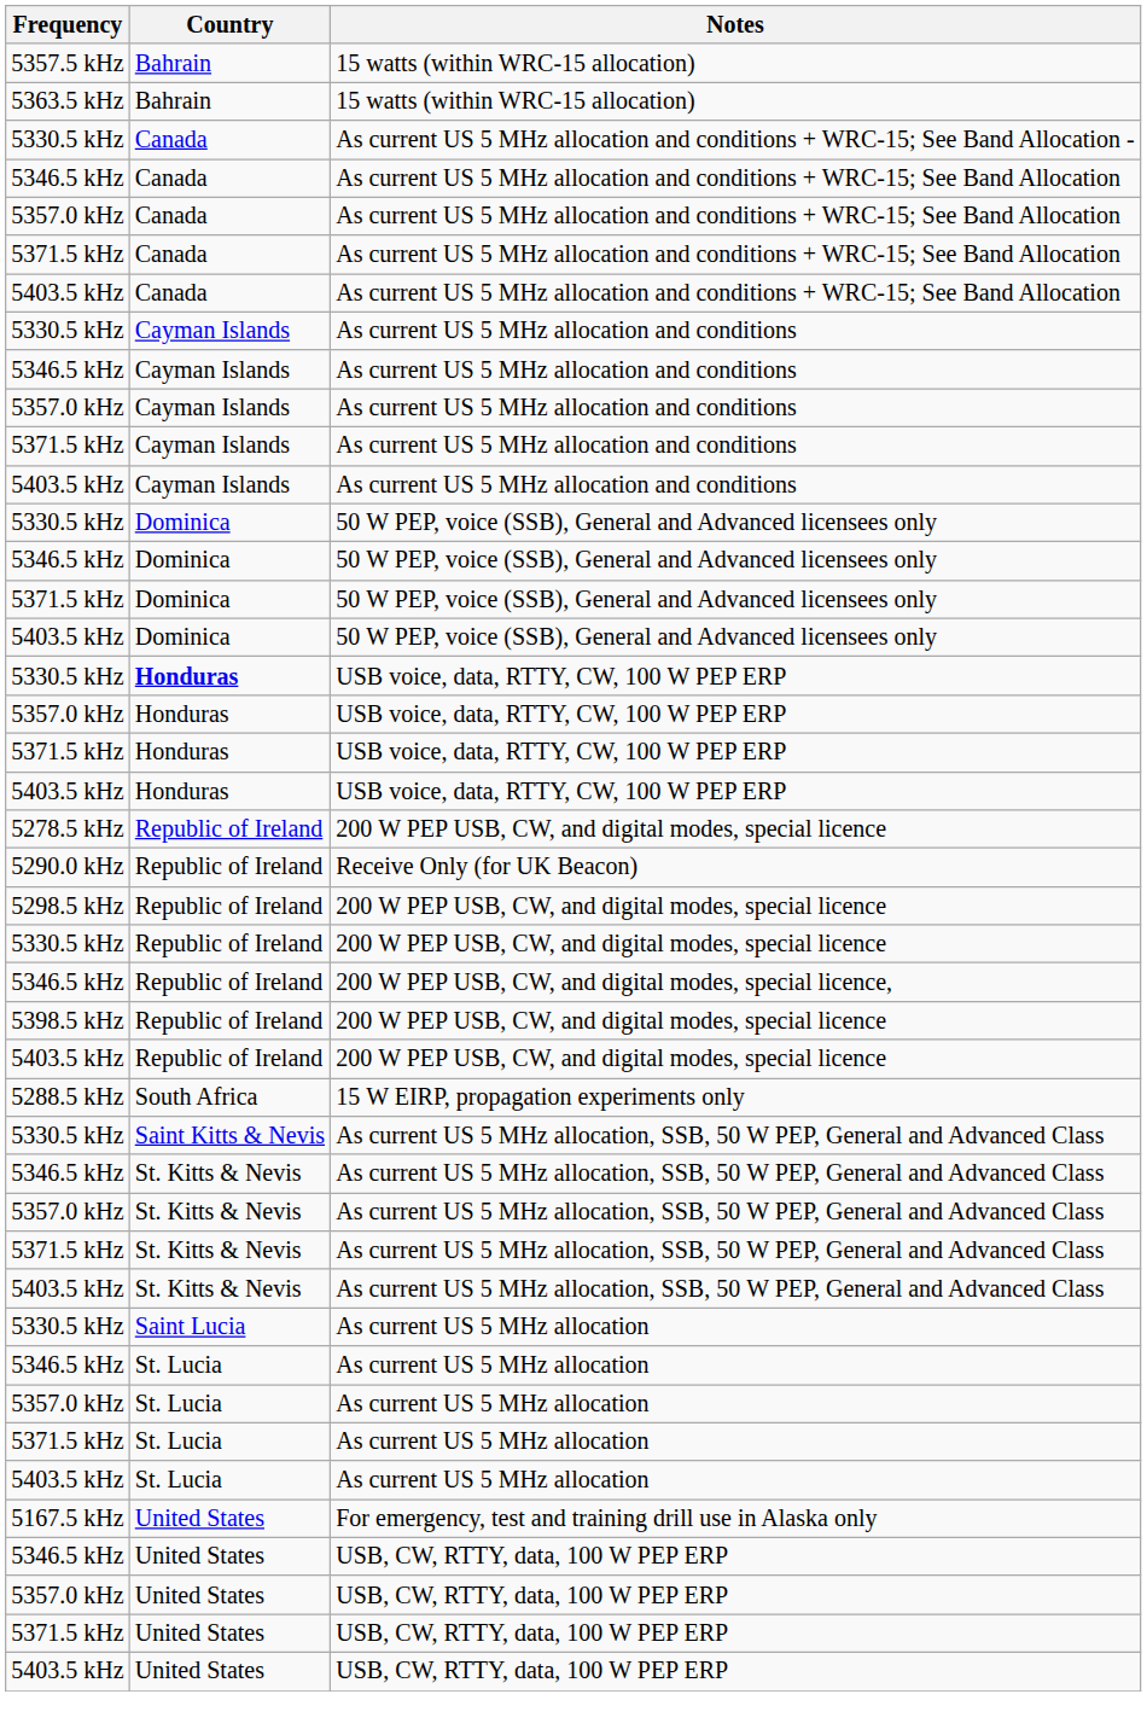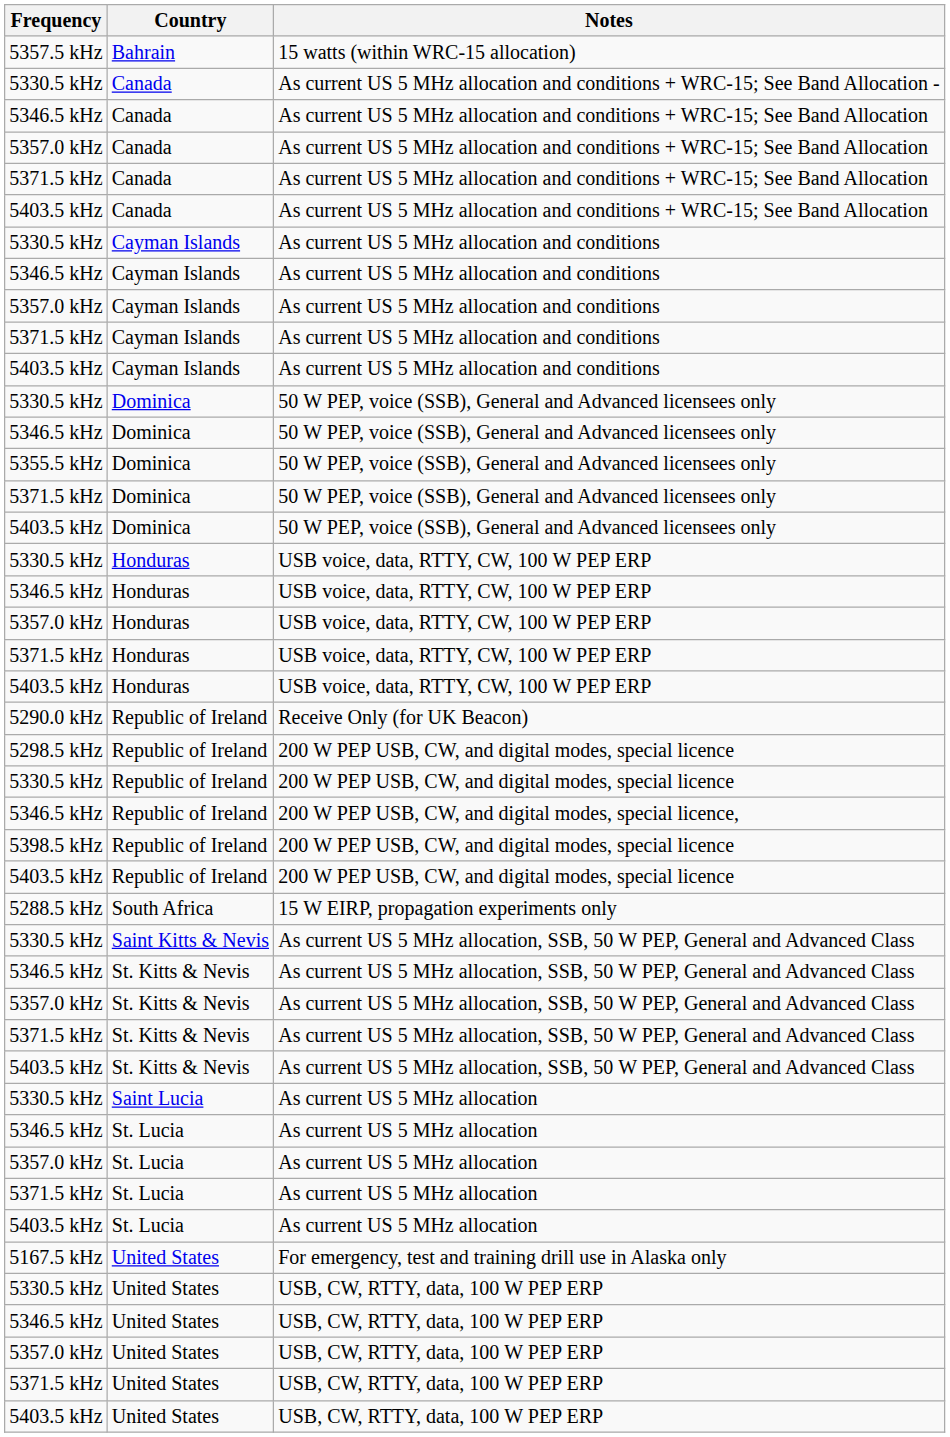- row: 5363.5 kHz | Bahrain | 15 watts (within WRC-15 allocation)
+ row: 5355.5 kHz | Dominica | 50 W PEP, voice (SSB), General and Advanced licensees only
5330.5 kHz / USB voice, data, RTTY, CW, 100 W PEP ERP | Country: bold -> normal
+ row: 5346.5 kHz | Honduras | USB voice, data, RTTY, CW, 100 W PEP ERP
- row: 5278.5 kHz | Republic of Ireland | 200 W PEP USB, CW, and digital modes, special licence
+ row: 5330.5 kHz | United States | USB, CW, RTTY, data, 100 W PEP ERP
